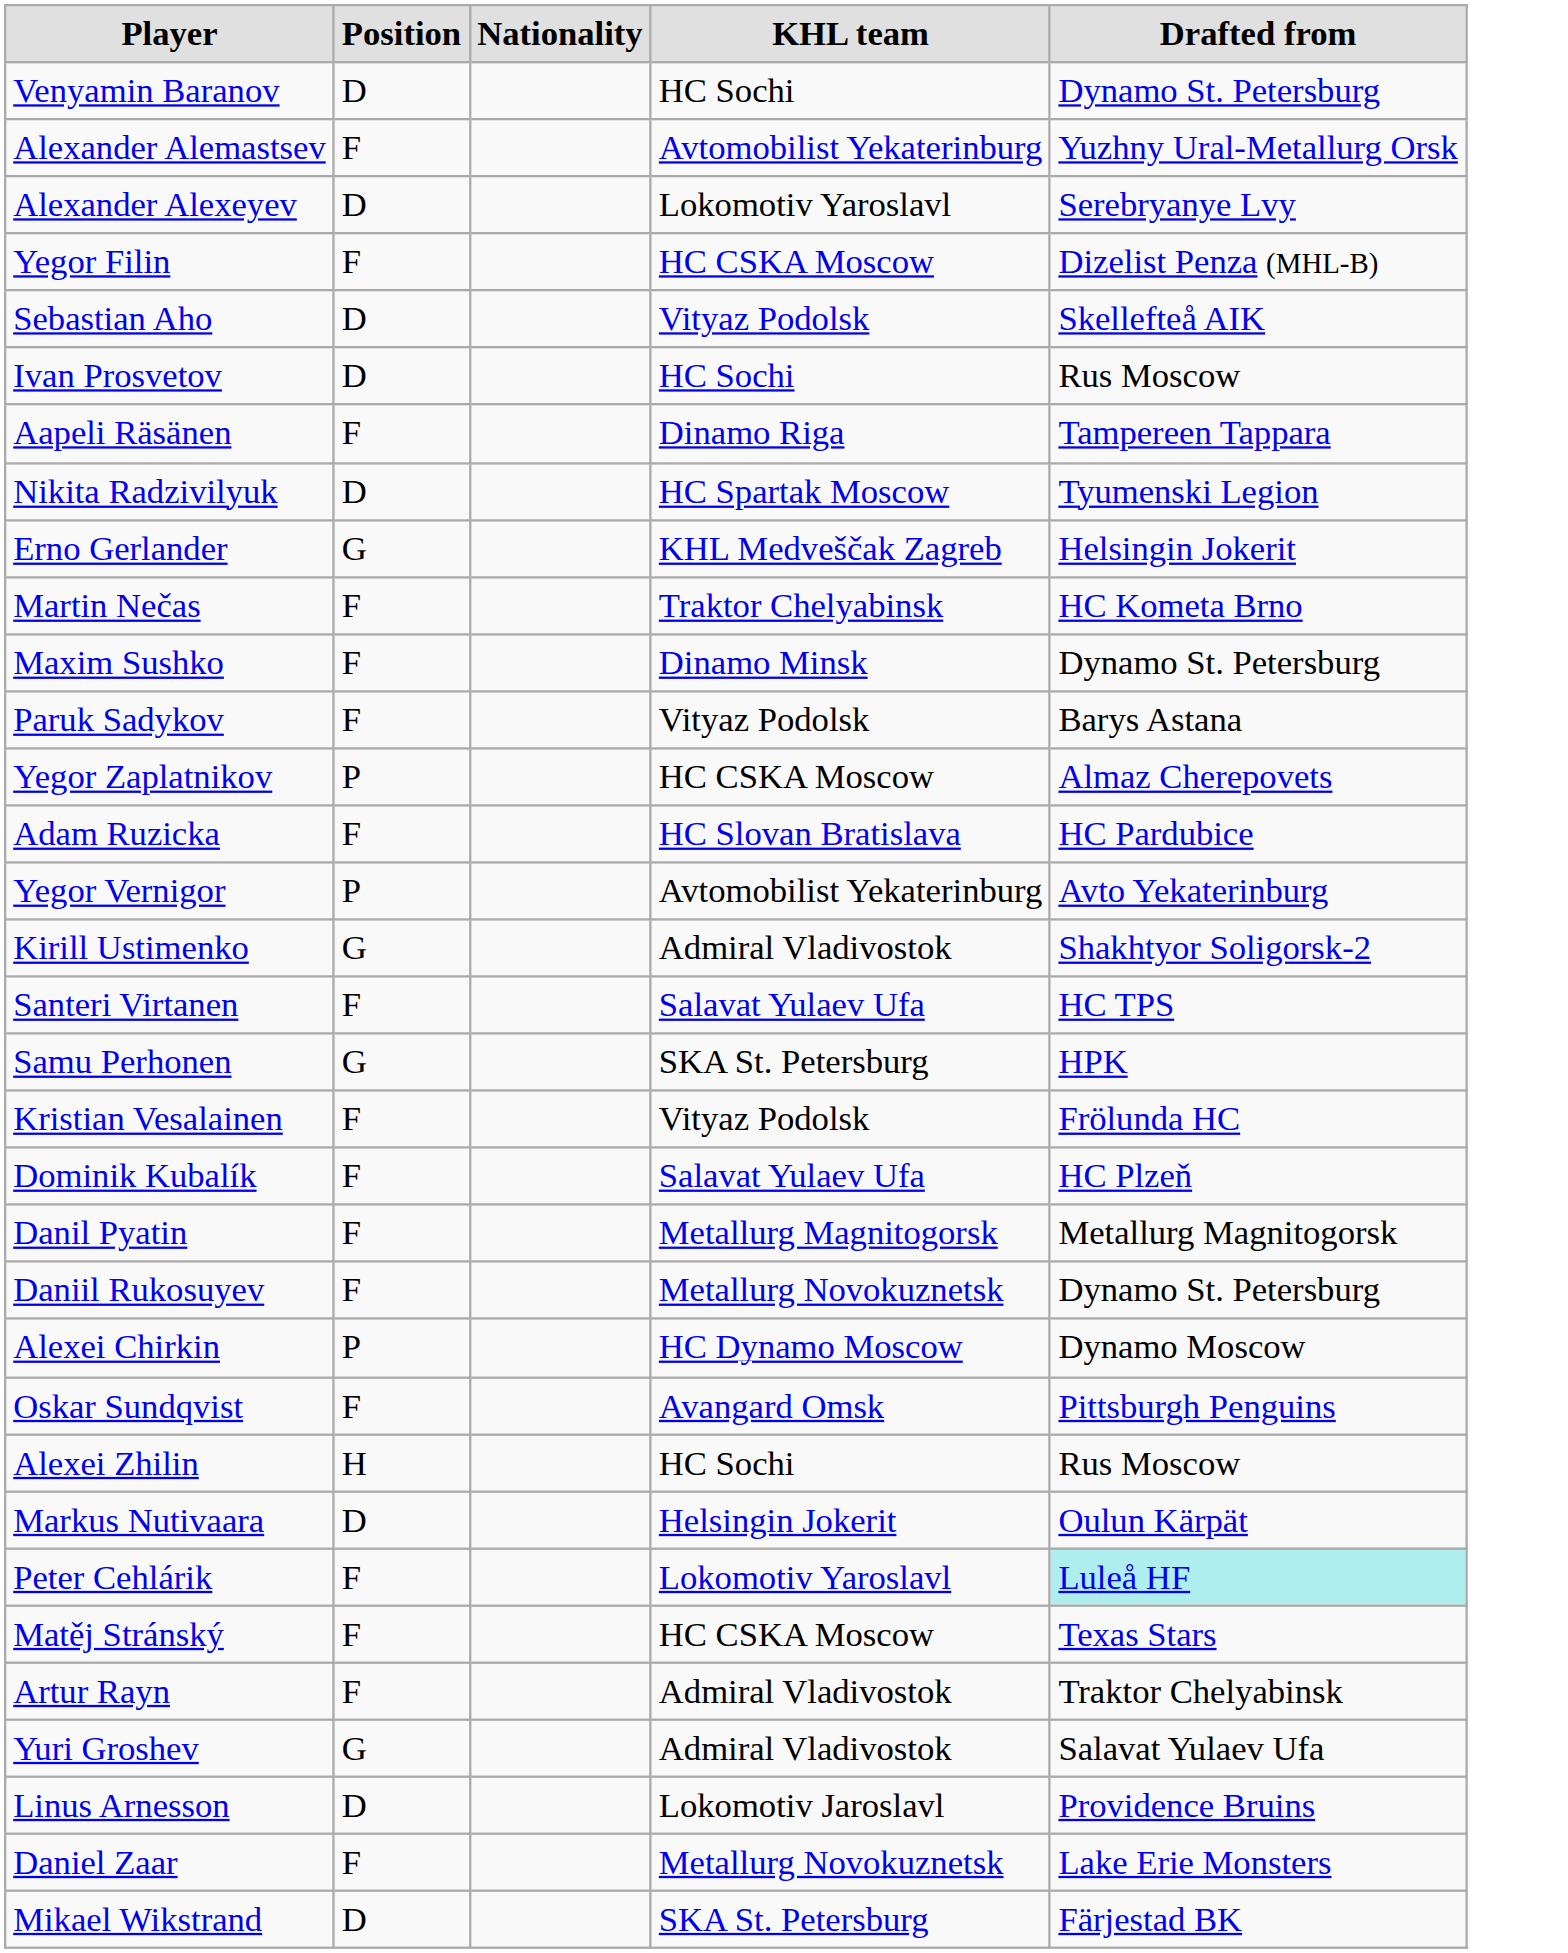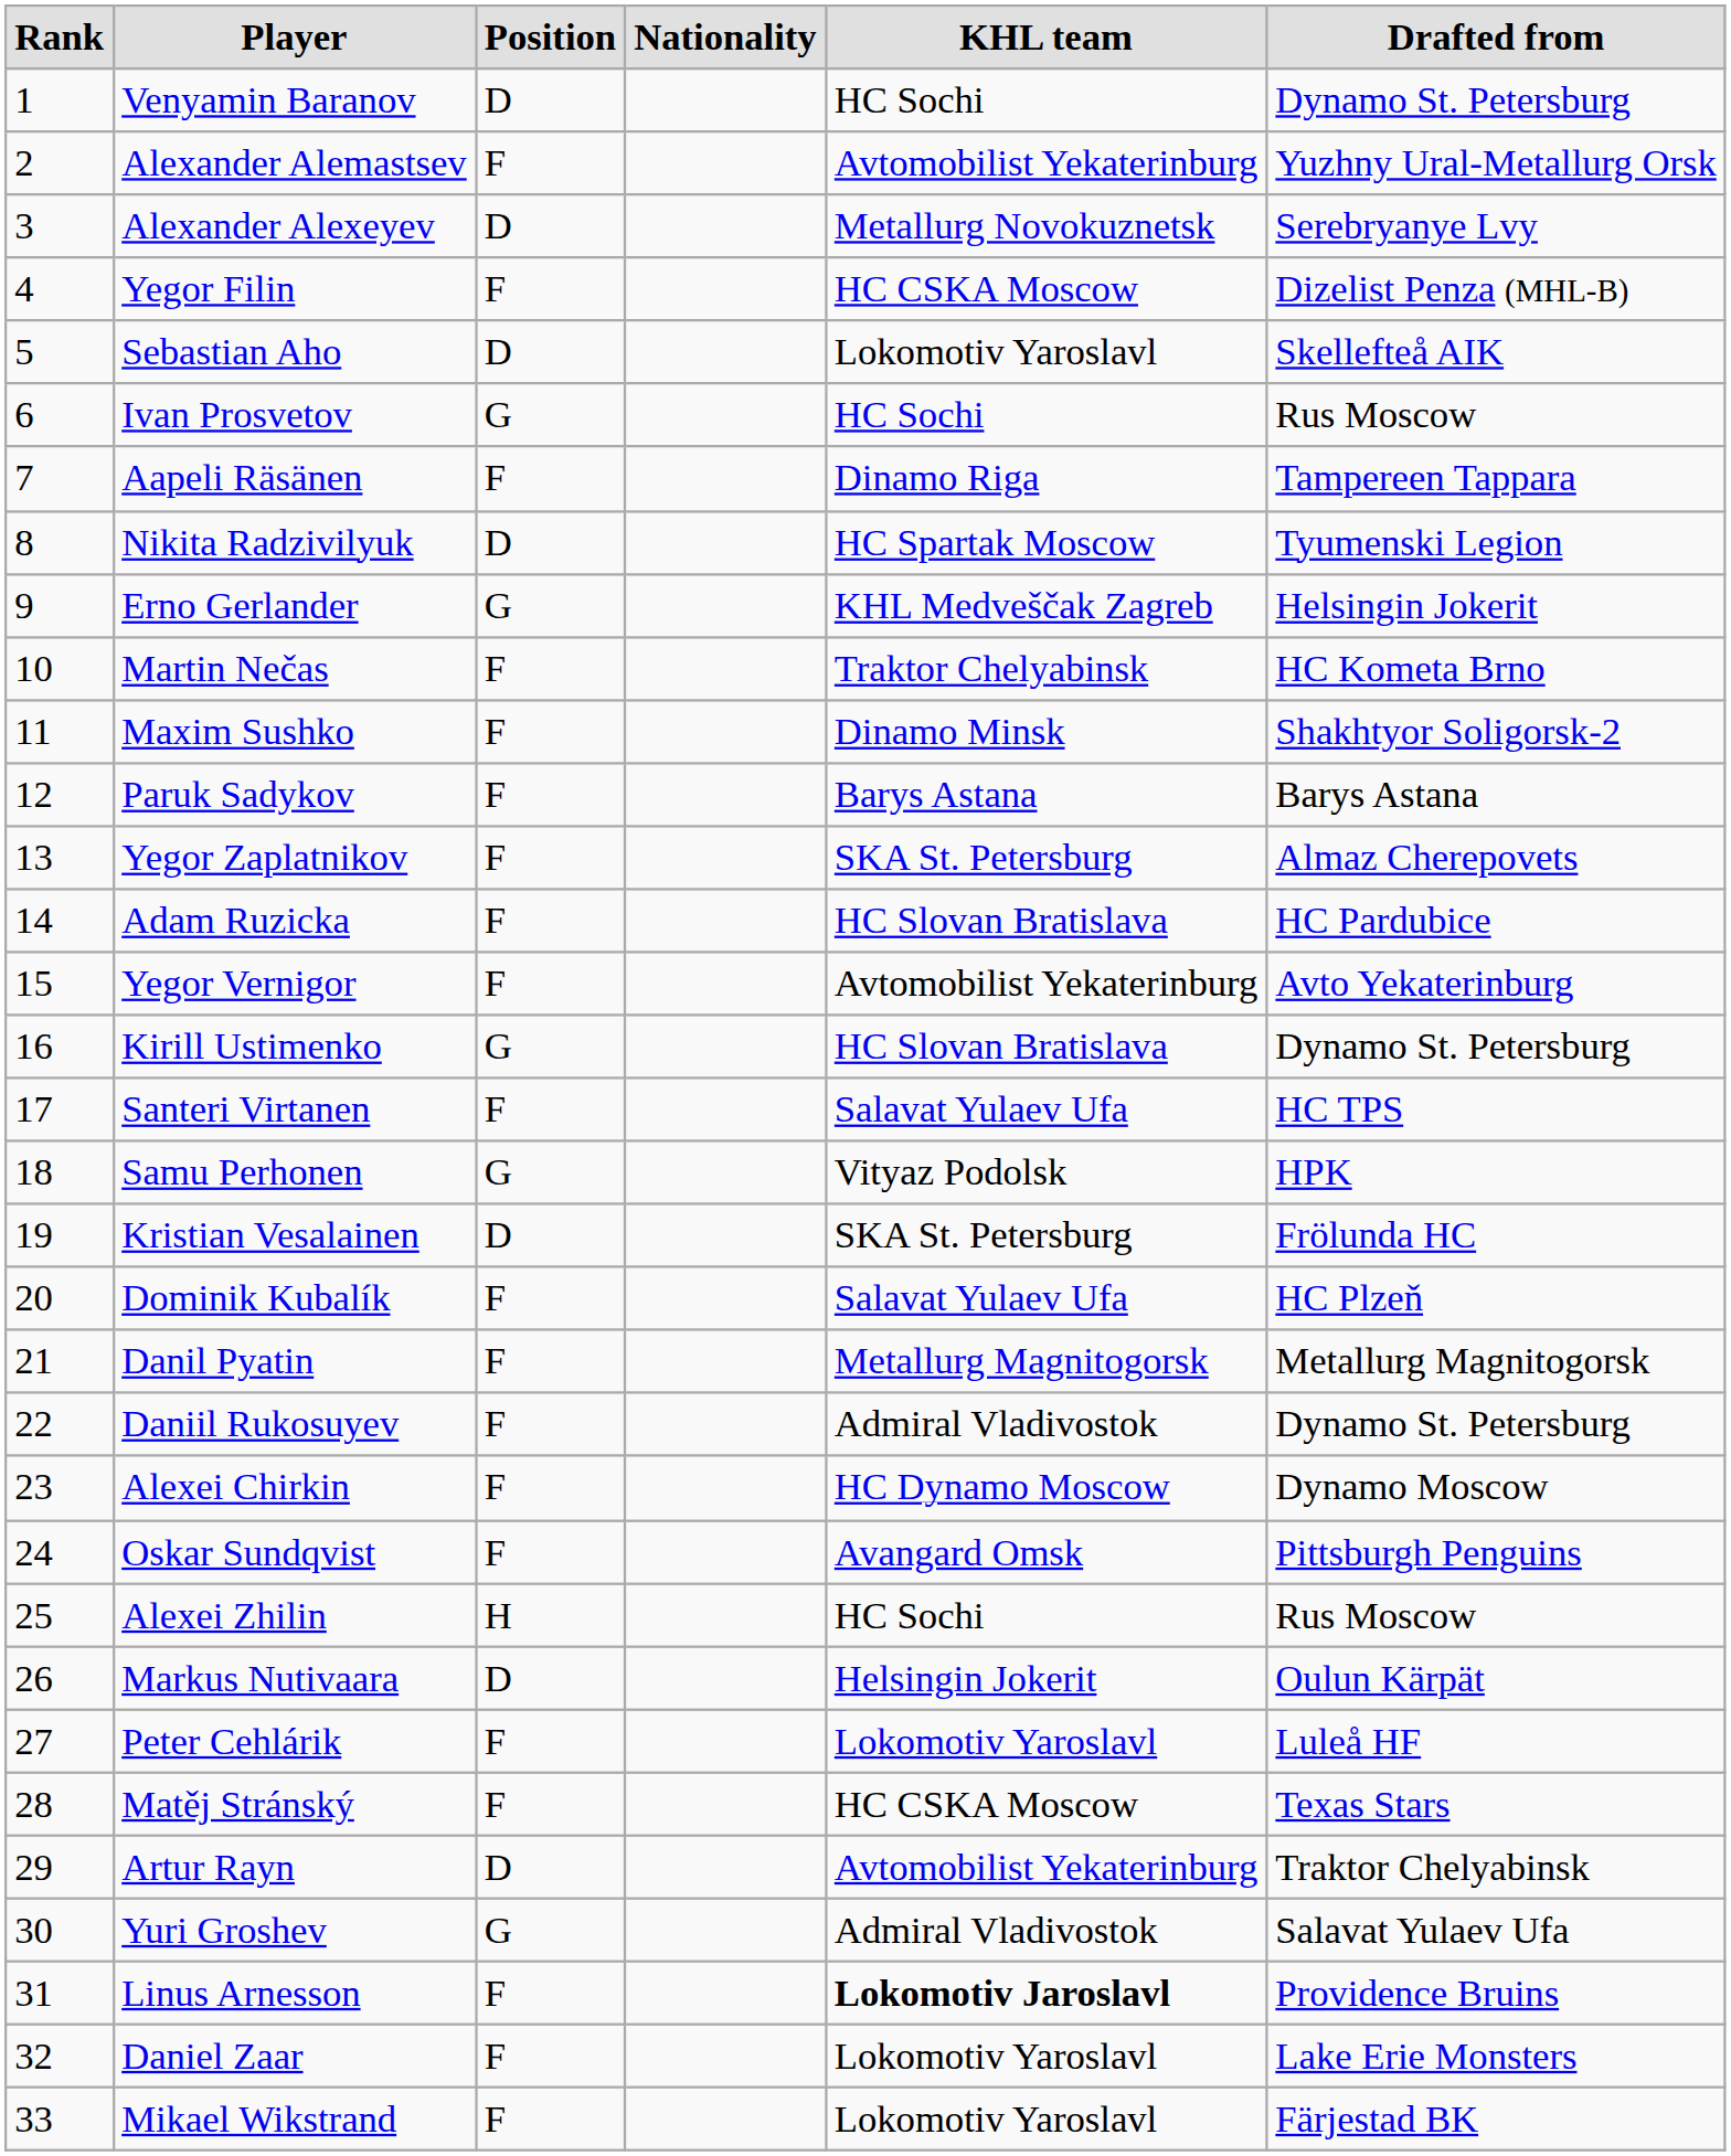+ column: Rank | 1 | 2 | 3 | 4 | 5 | 6 | 7 | 8 | 9 | 10 | 11 | 12 | 13 | 14 | 15 | 16 | 17 | 18 | 19 | 20 | 21 | 22 | 23 | 24 | 25 | 26 | 27 | 28 | 29 | 30 | 31 | 32 | 33
Alexander Alexeyev | KHL team: Lokomotiv Yaroslavl -> Metallurg Novokuznetsk
Sebastian Aho | KHL team: Vityaz Podolsk -> Lokomotiv Yaroslavl
Ivan Prosvetov | Position: D -> G
Maxim Sushko | Drafted from: Dynamo St. Petersburg -> Shakhtyor Soligorsk-2
Paruk Sadykov | KHL team: Vityaz Podolsk -> Barys Astana
Yegor Zaplatnikov | Position: P -> F
Yegor Zaplatnikov | KHL team: HC CSKA Moscow -> SKA St. Petersburg
Yegor Vernigor | Position: P -> F
Kirill Ustimenko | KHL team: Admiral Vladivostok -> HC Slovan Bratislava
Kirill Ustimenko | Drafted from: Shakhtyor Soligorsk-2 -> Dynamo St. Petersburg
Samu Perhonen | KHL team: SKA St. Petersburg -> Vityaz Podolsk
Kristian Vesalainen | Position: F -> D
Kristian Vesalainen | KHL team: Vityaz Podolsk -> SKA St. Petersburg
Daniil Rukosuyev | KHL team: Metallurg Novokuznetsk -> Admiral Vladivostok
Alexei Chirkin | Position: P -> F
Peter Cehlárik | Drafted from: paleturquoise background -> no background
Artur Rayn | Position: F -> D
Artur Rayn | KHL team: Admiral Vladivostok -> Avtomobilist Yekaterinburg
Linus Arnesson | Position: D -> F
Linus Arnesson | KHL team: normal -> bold
Daniel Zaar | KHL team: Metallurg Novokuznetsk -> Lokomotiv Yaroslavl
Mikael Wikstrand | Position: D -> F
Mikael Wikstrand | KHL team: SKA St. Petersburg -> Lokomotiv Yaroslavl
